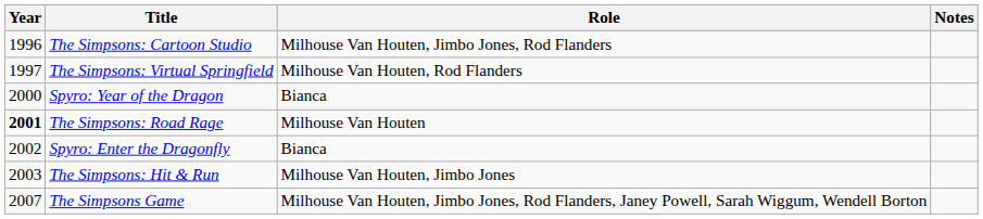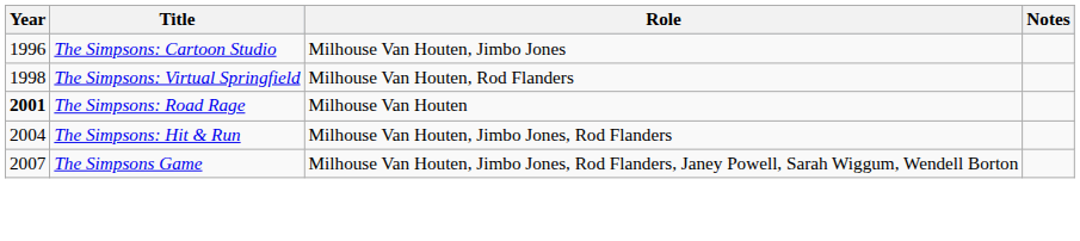The Simpsons: Cartoon Studio | Role: Milhouse Van Houten, Jimbo Jones, Rod Flanders -> Milhouse Van Houten, Jimbo Jones
The Simpsons: Virtual Springfield | Year: 1997 -> 1998
- row: 2000 | Spyro: Year of the Dragon | Bianca
- row: 2002 | Spyro: Enter the Dragonfly | Bianca
The Simpsons: Hit & Run | Year: 2003 -> 2004
The Simpsons: Hit & Run | Role: Milhouse Van Houten, Jimbo Jones -> Milhouse Van Houten, Jimbo Jones, Rod Flanders
